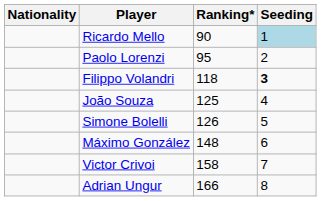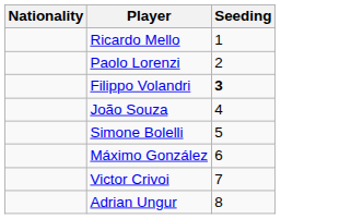- column: Ranking* | 90 | 95 | 118 | 125 | 126 | 148 | 158 | 166
Ricardo Mello | Seeding: lightblue background -> no background
